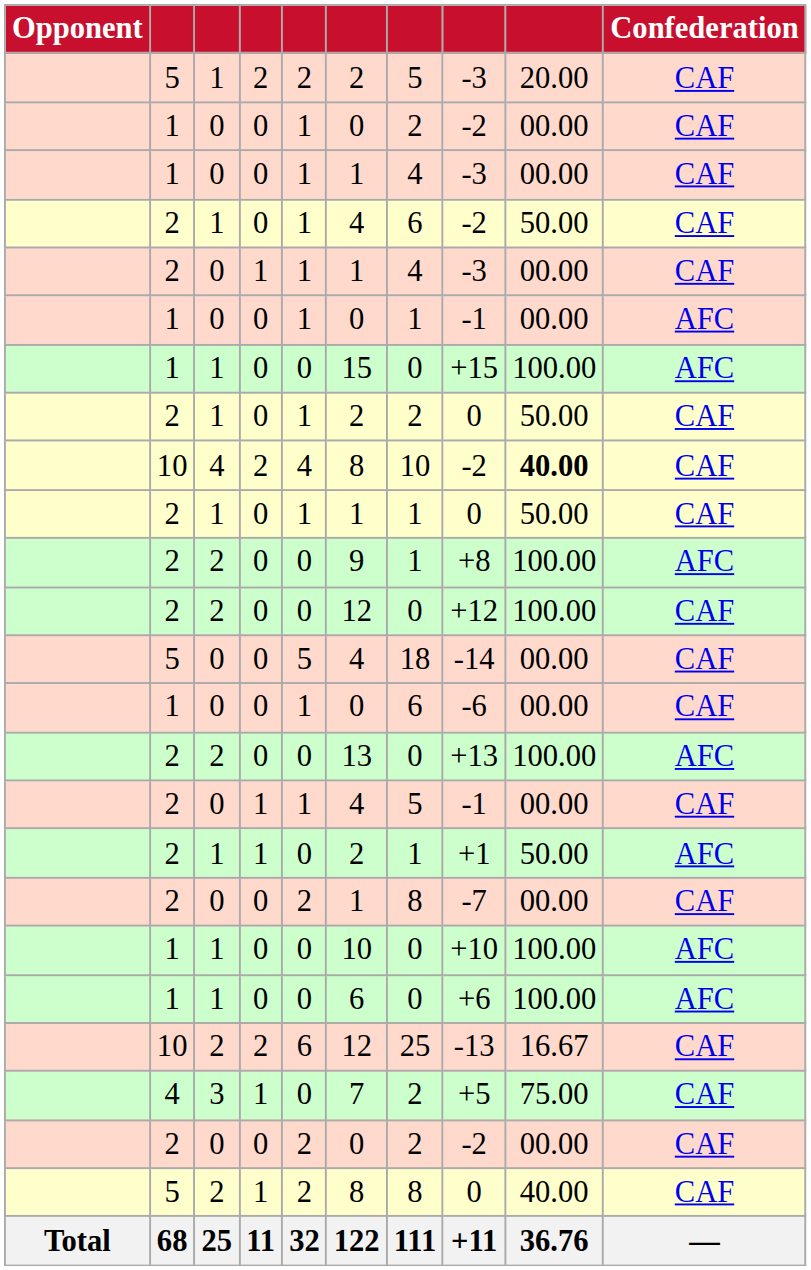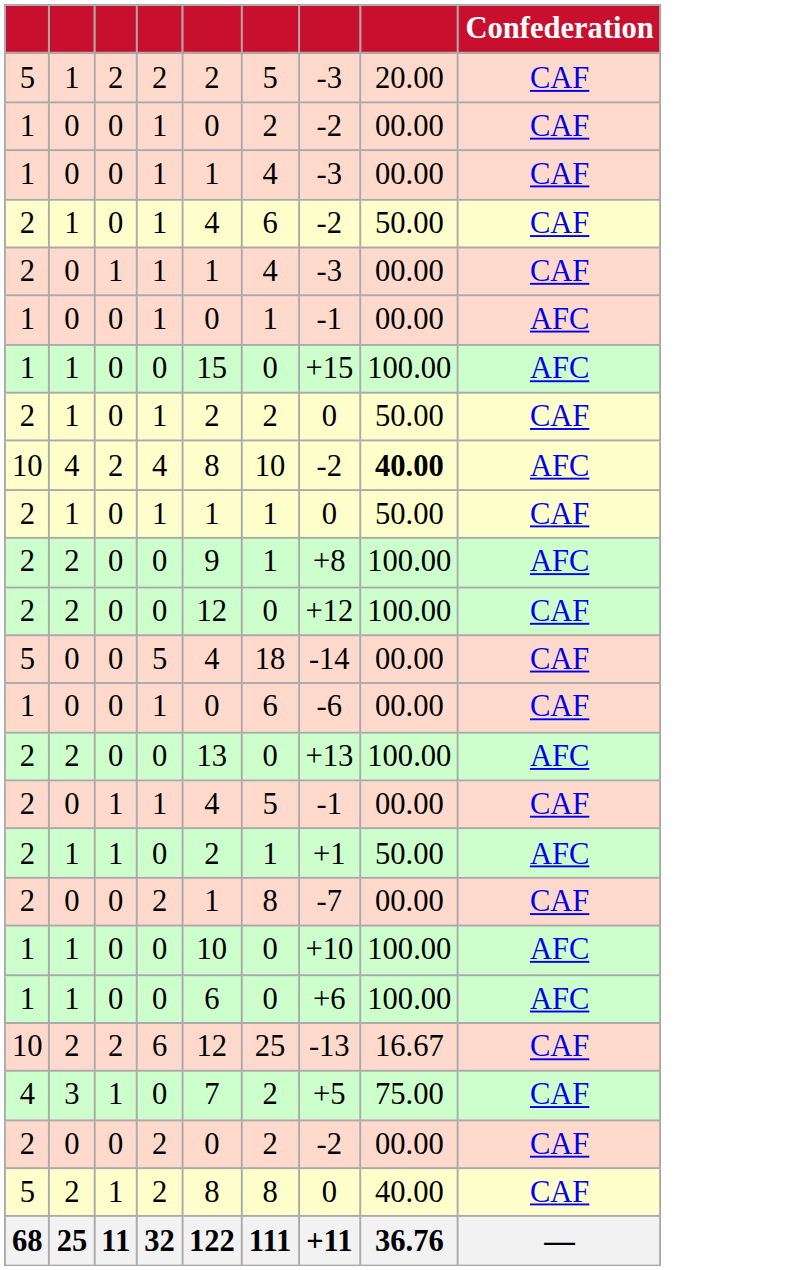- column: Opponent | Total
10 / 4 | Confederation: CAF -> AFC
